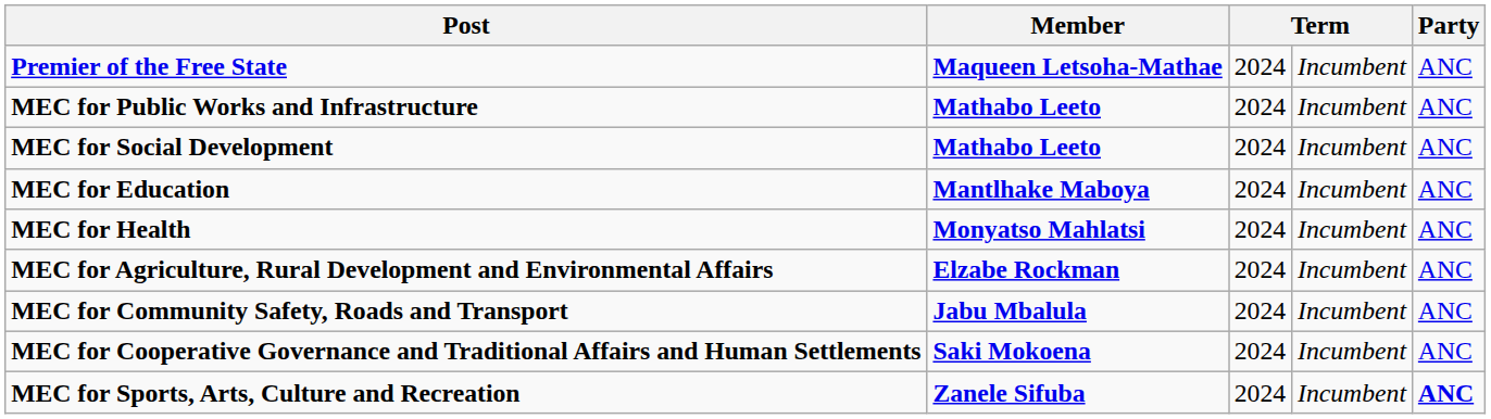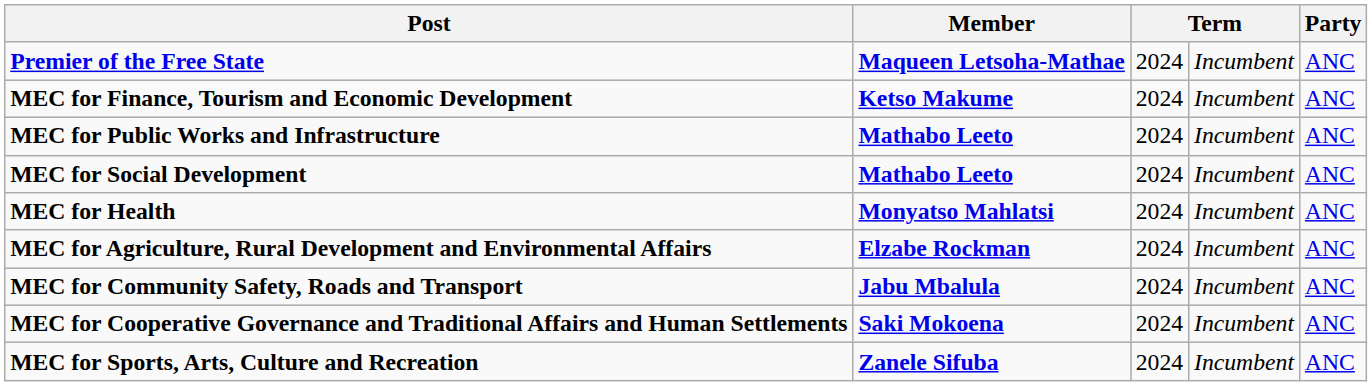+ row: MEC for Finance, Tourism and Economic Development | Ketso Makume | 2024 | Incumbent | ANC
- row: MEC for Education | Mantlhake Maboya | 2024 | Incumbent | ANC
MEC for Sports, Arts, Culture and Recreation | Party: bold -> normal
